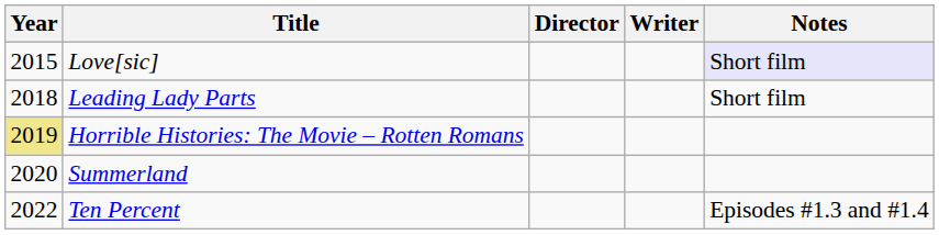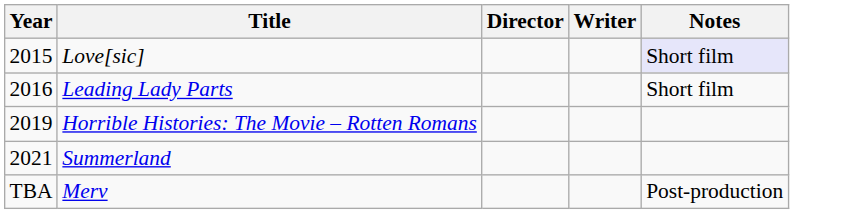Leading Lady Parts | Year: 2018 -> 2016
Horrible Histories: The Movie – Rotten Romans | Year: khaki background -> no background
Summerland | Year: 2020 -> 2021
- row: 2022 | Ten Percent | Episodes #1.3 and #1.4
+ row: TBA | Merv | Post-production
